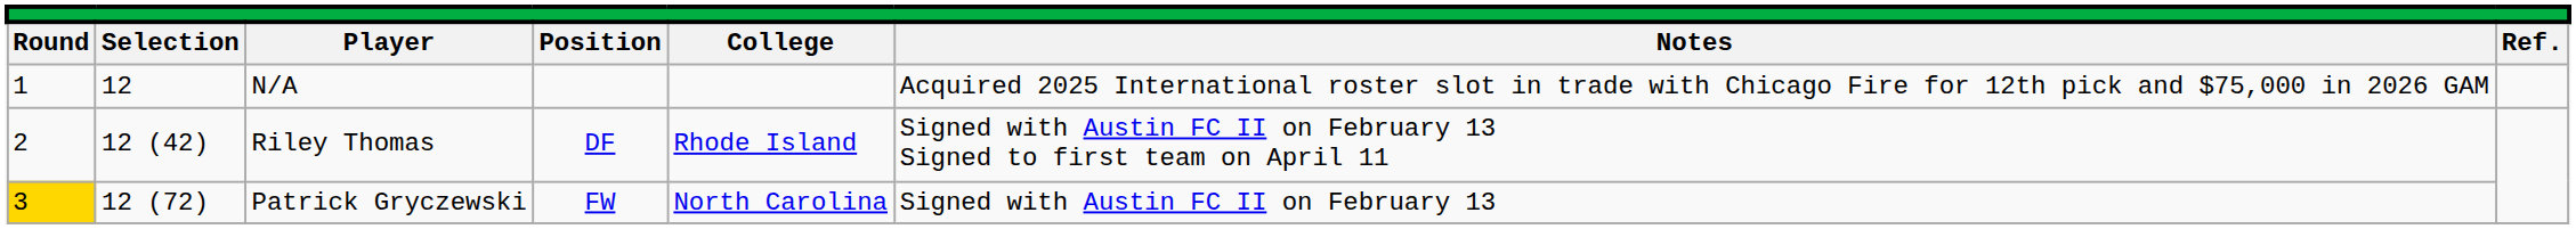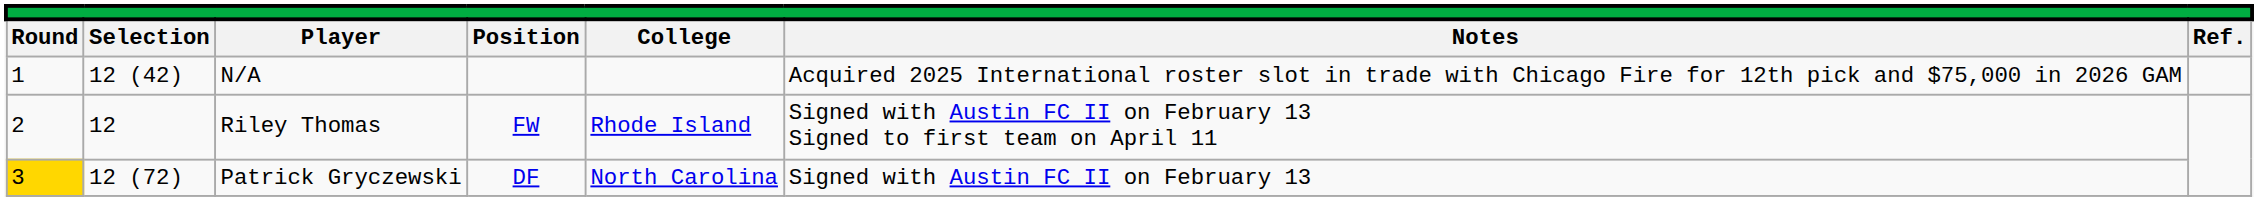N/A | column 2: 12 -> 12 (42)
Riley Thomas | column 2: 12 (42) -> 12
Riley Thomas | column 4: DF -> FW
Patrick Gryczewski | column 4: FW -> DF
